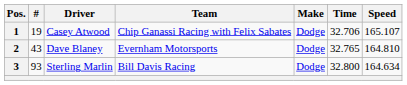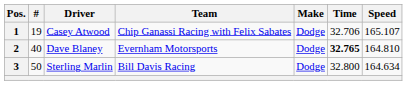2 | #: 43 -> 40
2 | Time: normal -> bold
3 | #: 93 -> 50
